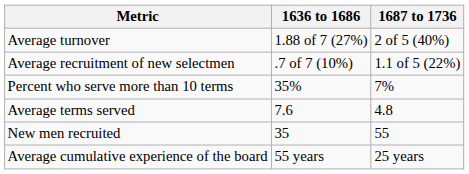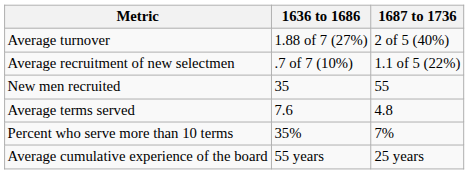rows swapped: New men recruited <-> Percent who serve more than 10 terms
